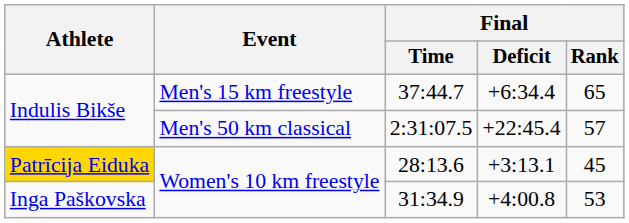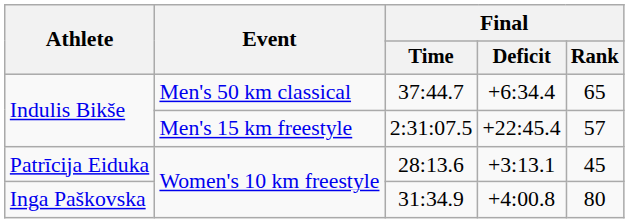37:44.7 | Event: Men's 15 km freestyle -> Men's 50 km classical
2:31:07.5 | Event: Men's 50 km classical -> Men's 15 km freestyle
28:13.6 | Athlete: gold background -> no background
31:34.9 | Final / Rank: 53 -> 80
